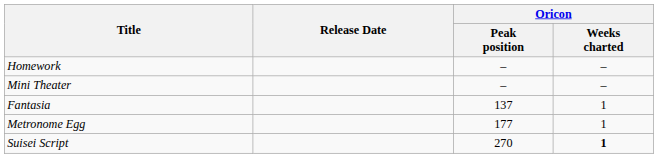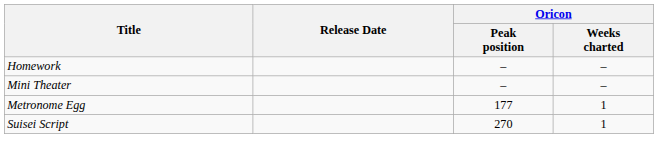- row: Fantasia | 137 | 1
Suisei Script | Oricon / Weeks charted: bold -> normal
